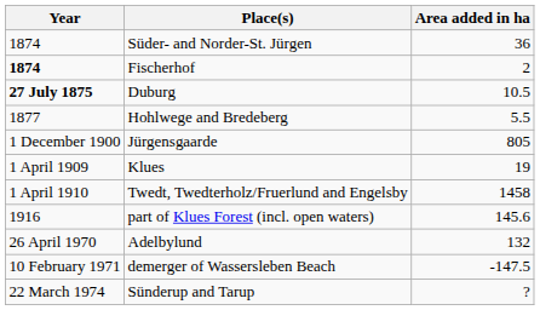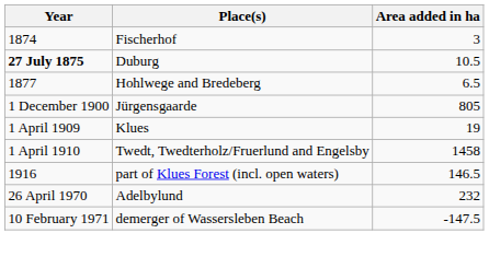- row: 1874 | Süder- and Norder-St. Jürgen | 36
Fischerhof | Year: bold -> normal
Fischerhof | Area added in ha: 2 -> 3
Hohlwege and Bredeberg | Area added in ha: 5.5 -> 6.5
part of Klues Forest (incl. open waters) | Area added in ha: 145.6 -> 146.5
Adelbylund | Area added in ha: 132 -> 232
- row: 22 March 1974 | Sünderup and Tarup | ?
